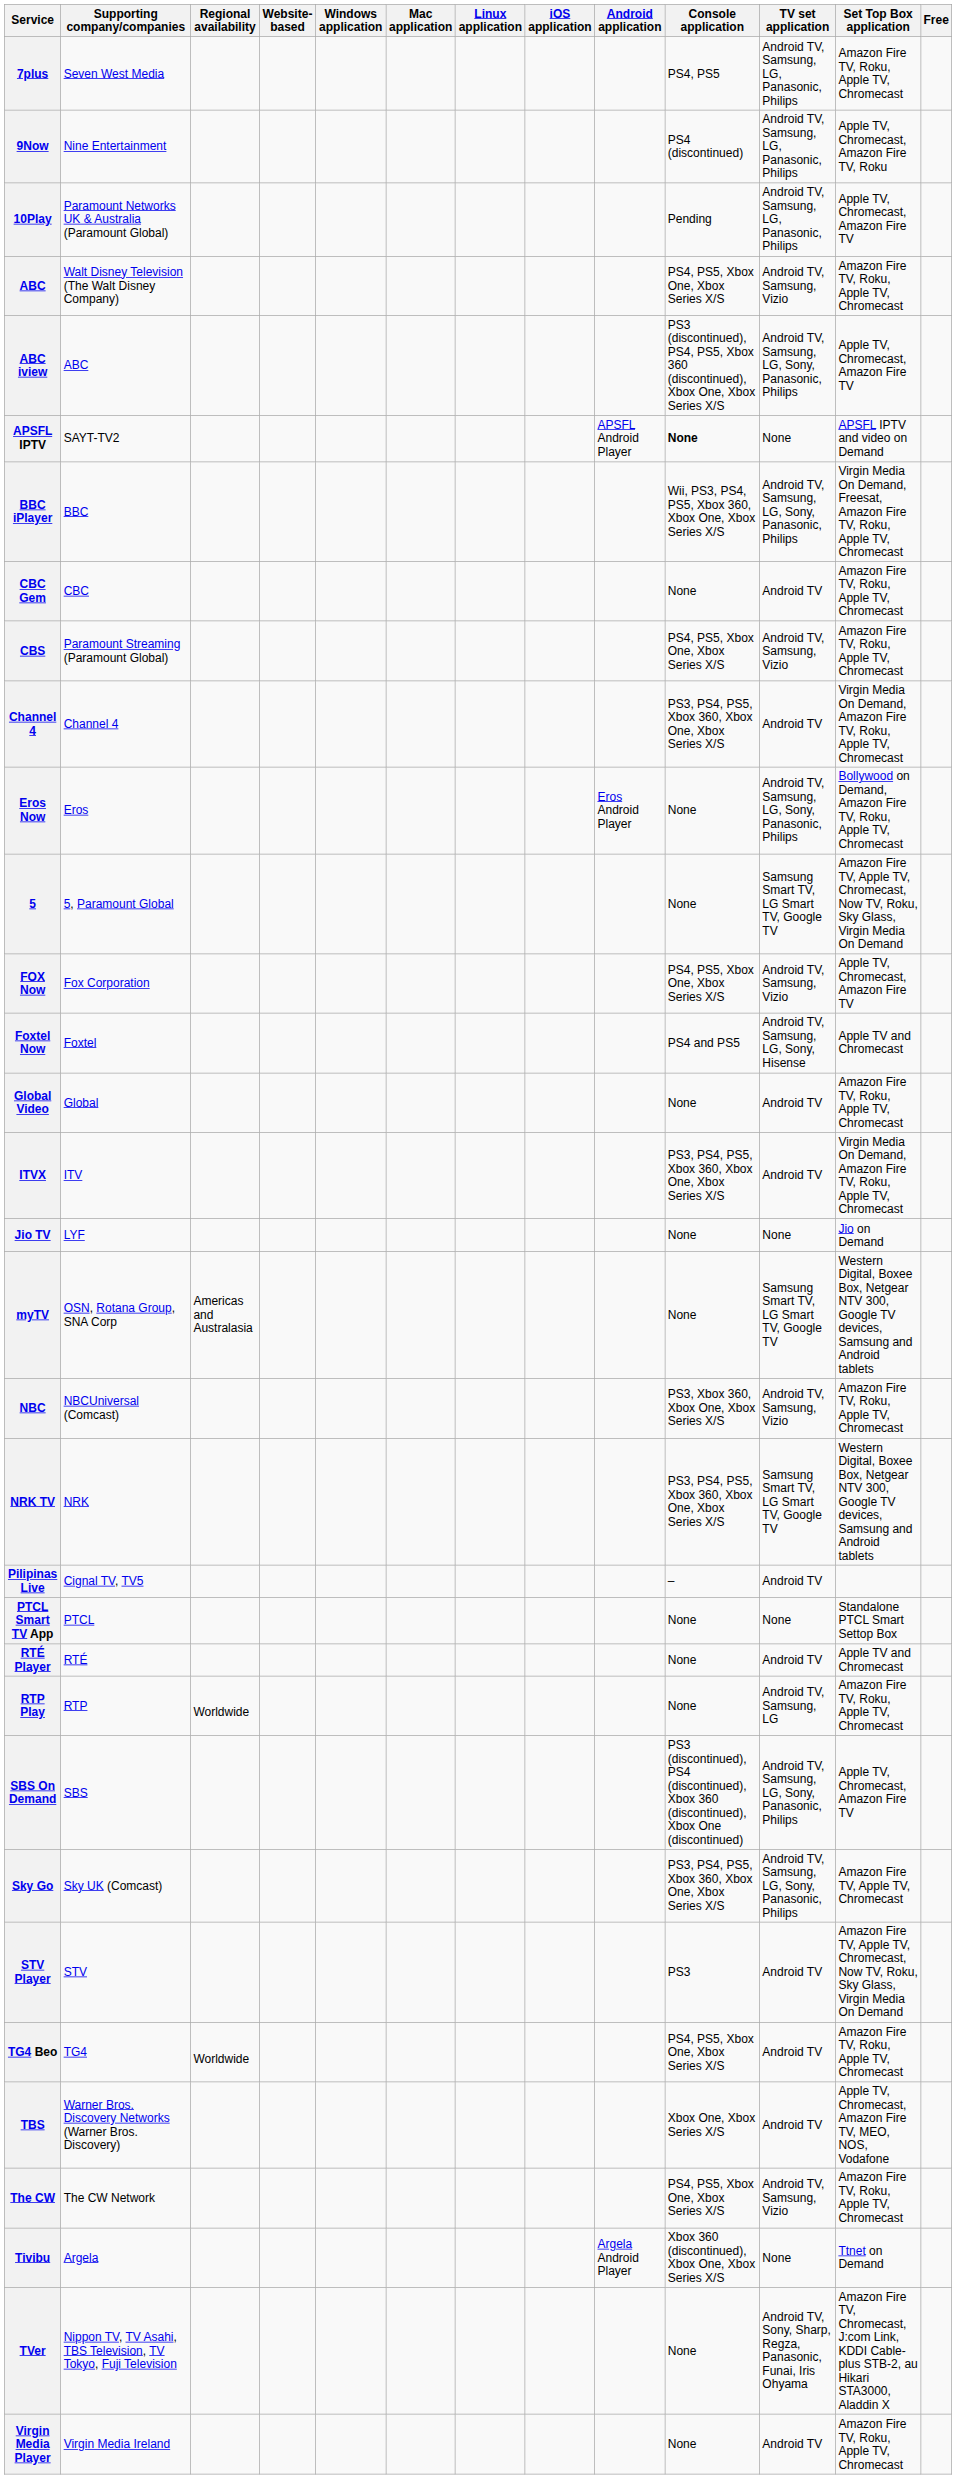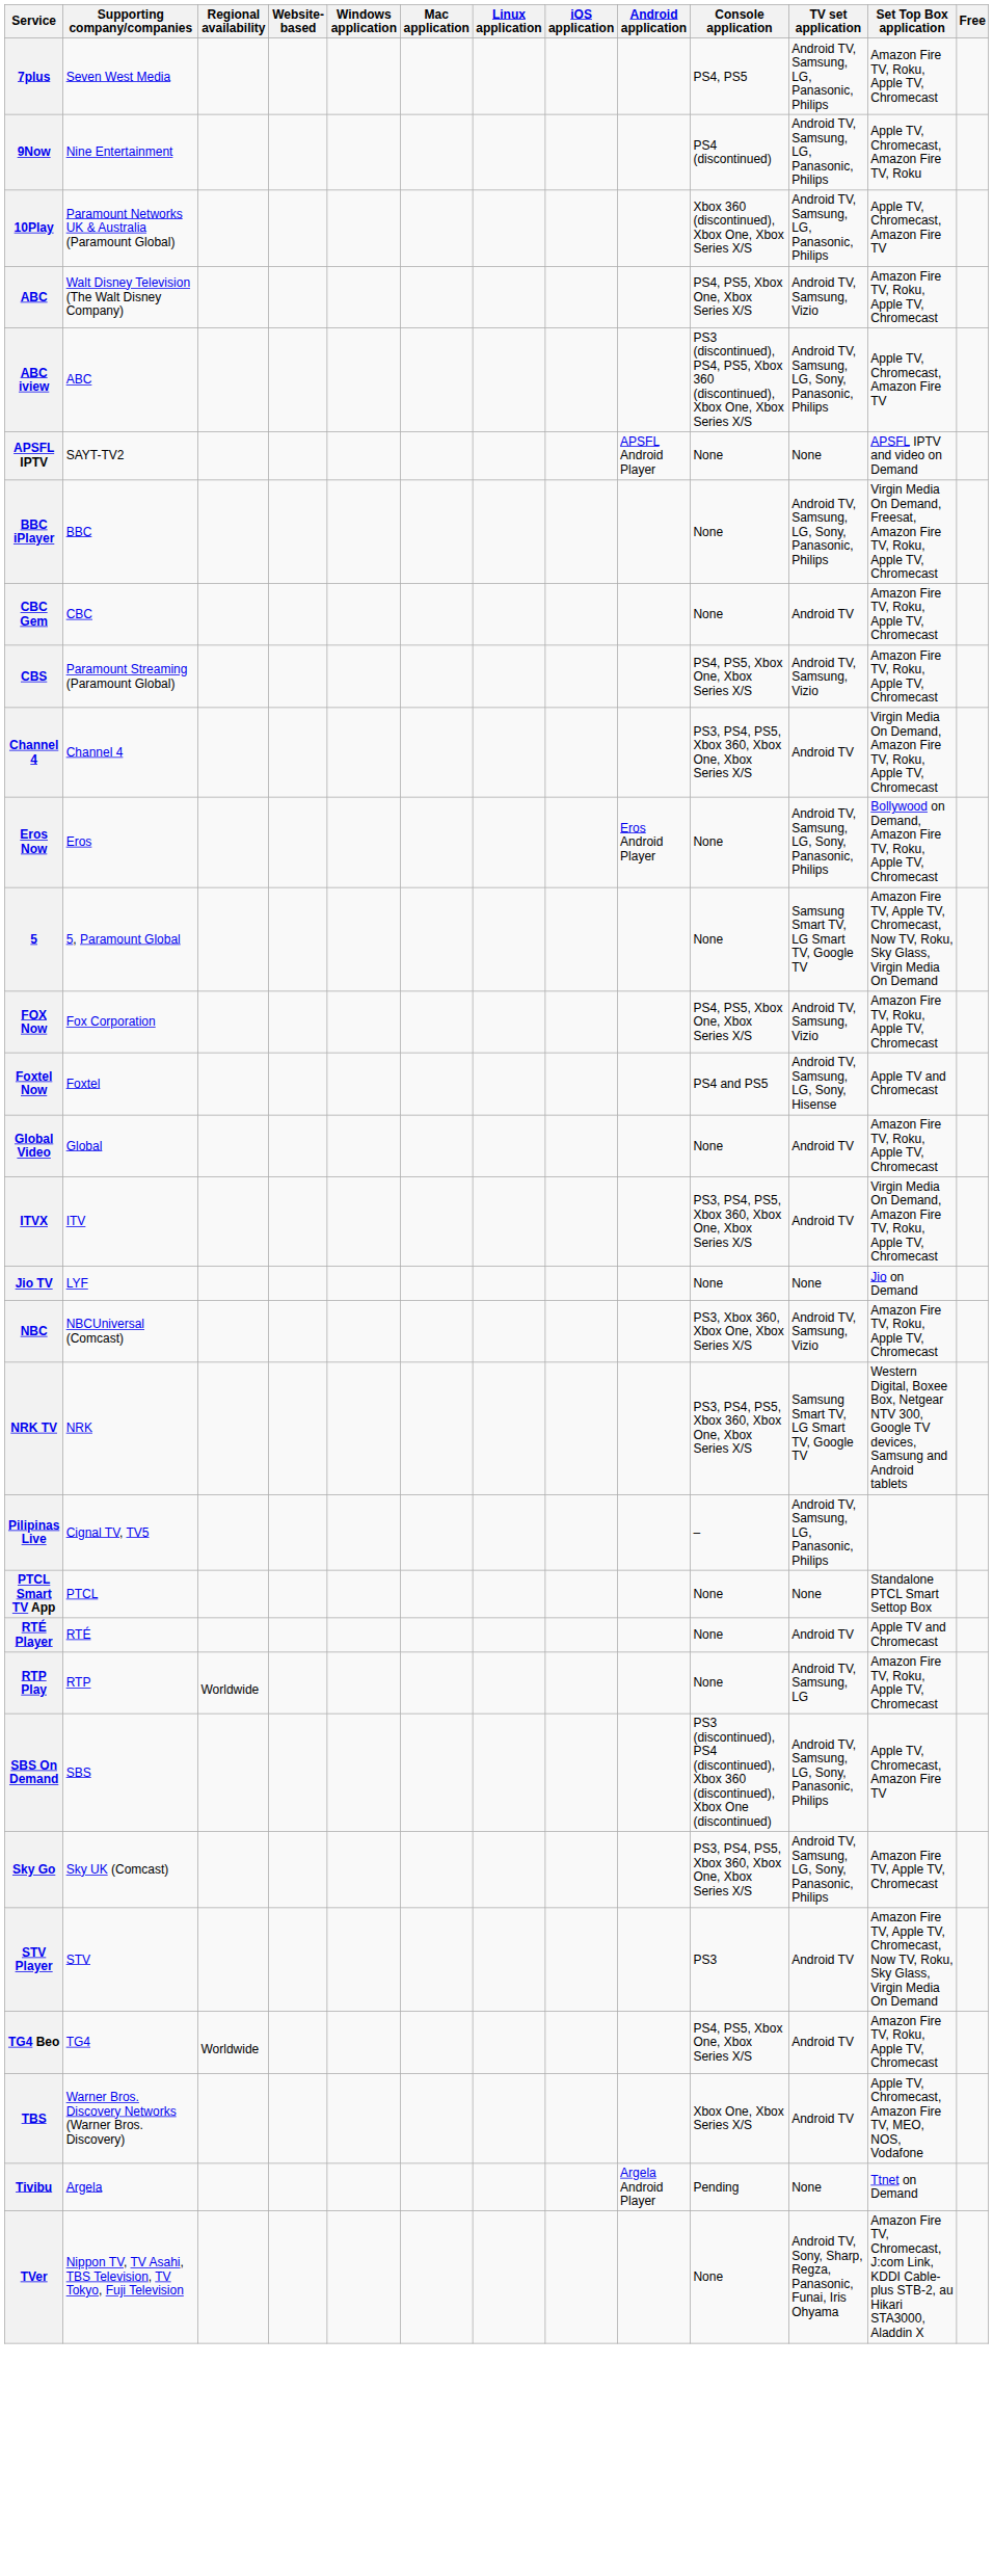10Play | Console application: Pending -> Xbox 360 (discontinued), Xbox One, Xbox Series X/S
APSFL IPTV | Console application: bold -> normal
BBC iPlayer | Console application: Wii, PS3, PS4, PS5, Xbox 360, Xbox One, Xbox Series X/S -> None
FOX Now | Set Top Box application: Apple TV, Chromecast, Amazon Fire TV -> Amazon Fire TV, Roku, Apple TV, Chromecast
- row: myTV | OSN, Rotana Group, SNA Corp | Americas and Australasia | None | Samsung Smart TV, LG Smart TV, Google TV | Western Digital, Boxee Box, Netgear NTV 300, Google TV devices, Samsung and Android tablets
Pilipinas Live | TV set application: Android TV -> Android TV, Samsung, LG, Panasonic, Philips
- row: The CW | The CW Network | PS4, PS5, Xbox One, Xbox Series X/S | Android TV, Samsung, Vizio | Amazon Fire TV, Roku, Apple TV, Chromecast
Tivibu | Console application: Xbox 360 (discontinued), Xbox One, Xbox Series X/S -> Pending
- row: Virgin Media Player | Virgin Media Ireland | None | Android TV | Amazon Fire TV, Roku, Apple TV, Chromecast
